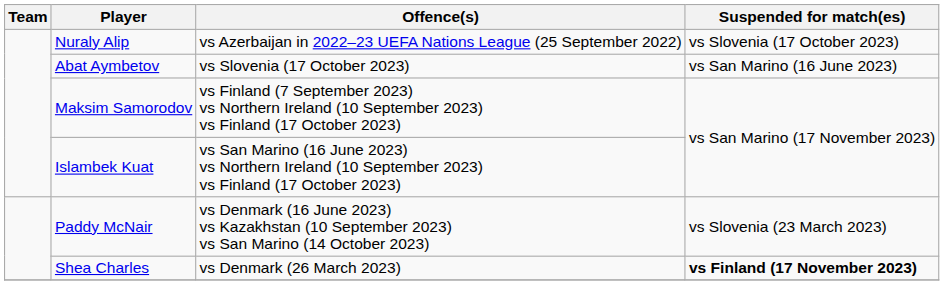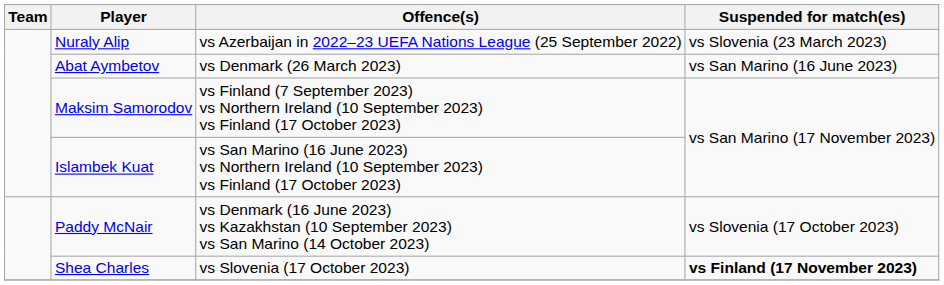Nuraly Alip | Suspended for match(es): vs Slovenia (17 October 2023) -> vs Slovenia (23 March 2023)
Abat Aymbetov | Offence(s): vs Slovenia (17 October 2023) -> vs Denmark (26 March 2023)
Paddy McNair | Suspended for match(es): vs Slovenia (23 March 2023) -> vs Slovenia (17 October 2023)
Shea Charles | Offence(s): vs Denmark (26 March 2023) -> vs Slovenia (17 October 2023)
